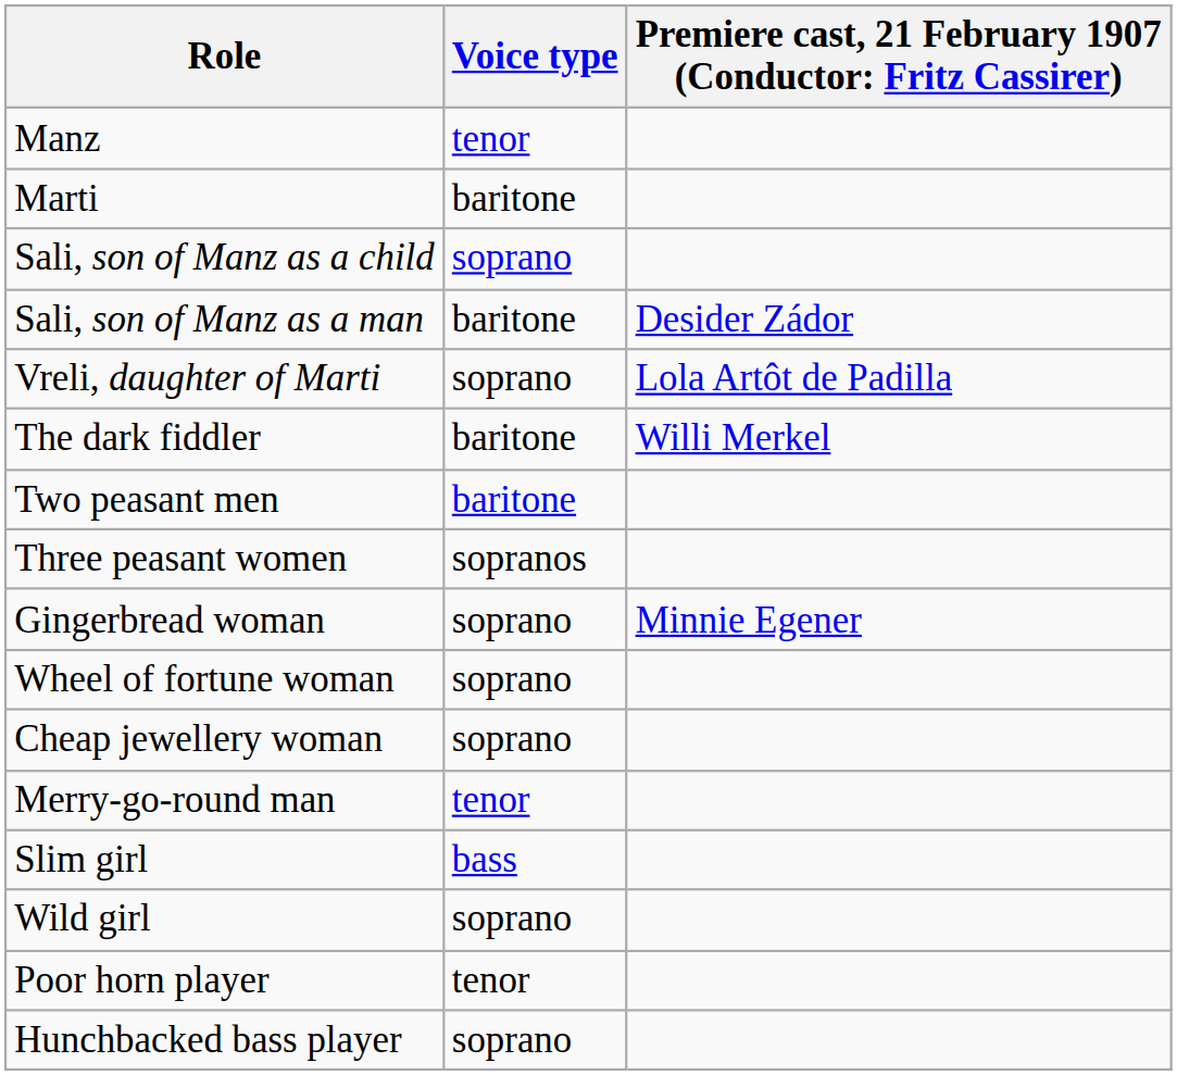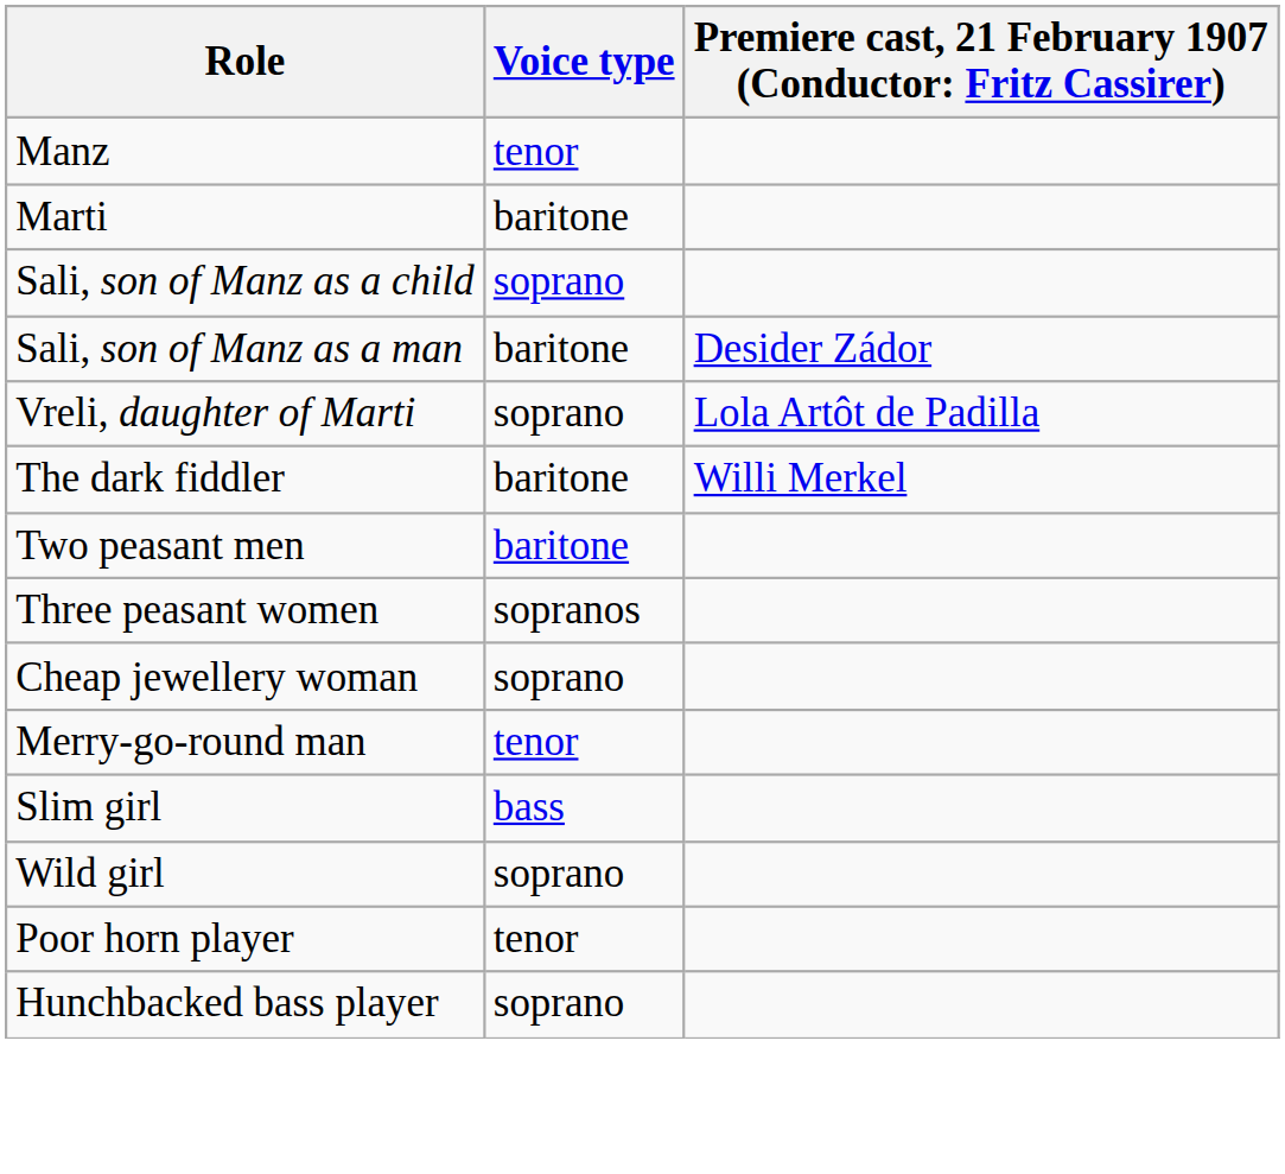- row: Gingerbread woman | soprano | Minnie Egener
- row: Wheel of fortune woman | soprano
